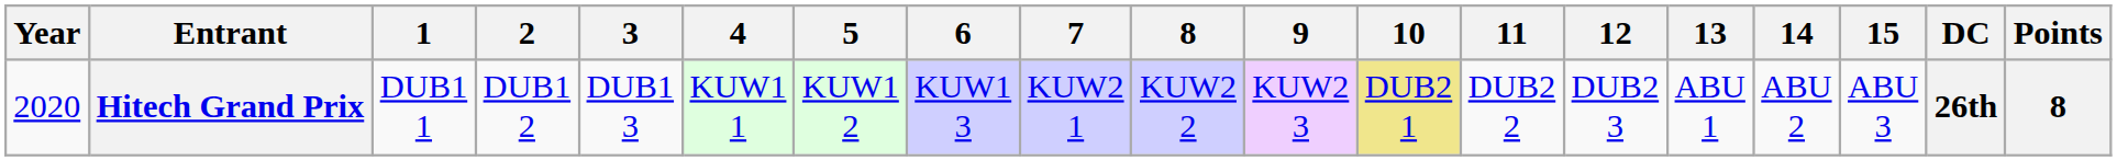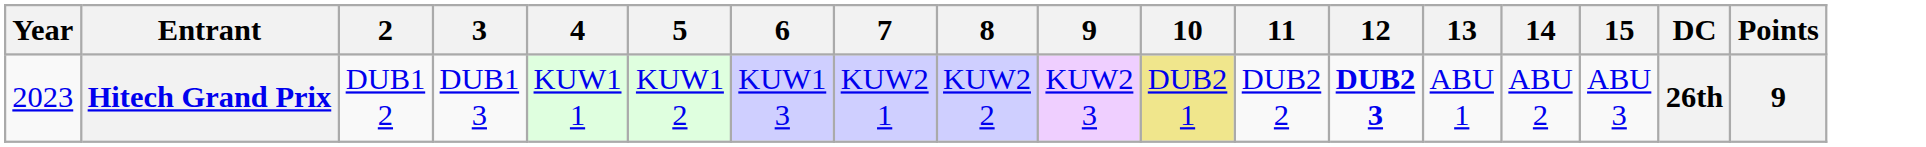- column: 1 | DUB1 1
Hitech Grand Prix | Year: 2020 -> 2023
Hitech Grand Prix | 12: normal -> bold
Hitech Grand Prix | Points: 8 -> 9
